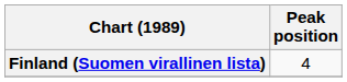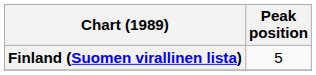Finland (Suomen virallinen lista) | Peak position: 4 -> 5
